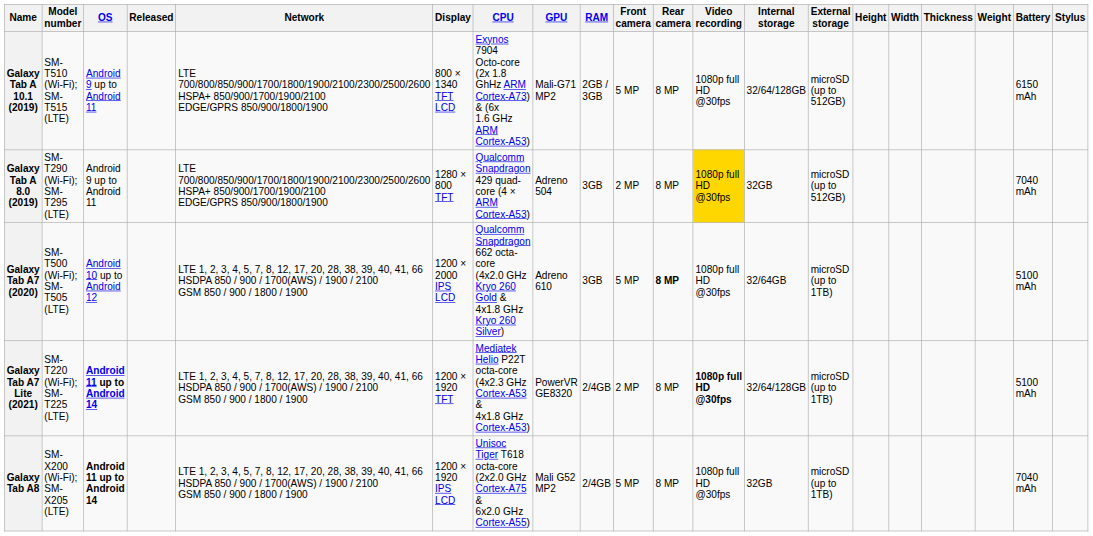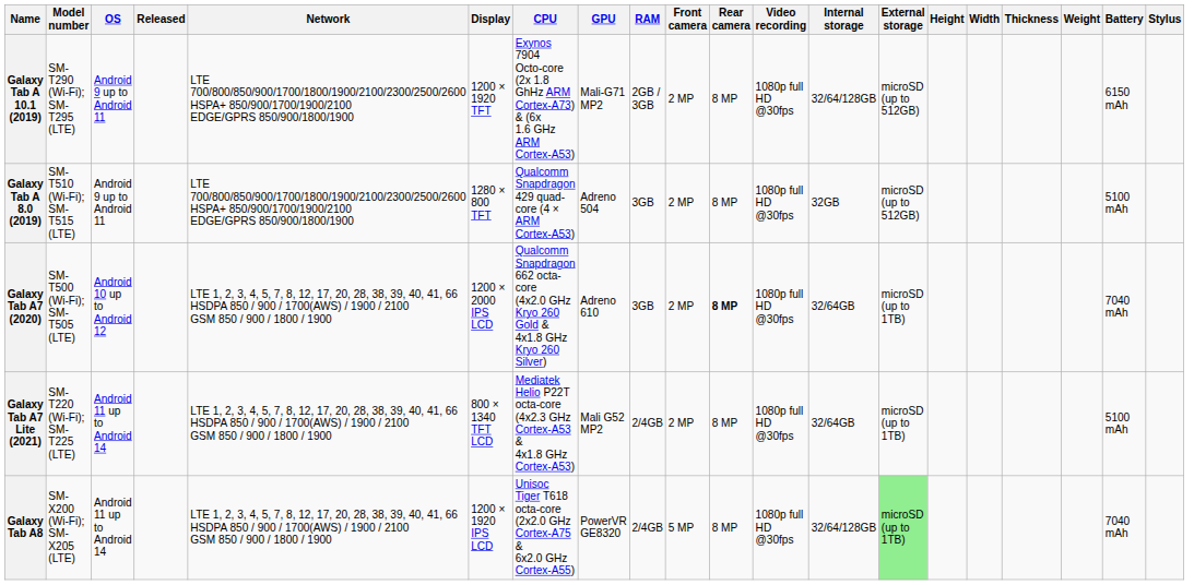Galaxy Tab A 10.1 (2019) | Model number: SM-T510 (Wi-Fi); SM-T515 (LTE) -> SM-T290 (Wi-Fi); SM-T295 (LTE)
Galaxy Tab A 10.1 (2019) | Display: 800 × 1340 TFT LCD -> 1200 × 1920 TFT
Galaxy Tab A 10.1 (2019) | Front camera: 5 MP -> 2 MP
Galaxy Tab A 8.0 (2019) | Model number: SM-T290 (Wi-Fi); SM-T295 (LTE) -> SM-T510 (Wi-Fi); SM-T515 (LTE)
Galaxy Tab A 8.0 (2019) | Video recording: gold background -> no background
Galaxy Tab A 8.0 (2019) | Battery: 7040 mAh -> 5100 mAh
Galaxy Tab A7 (2020) | Front camera: 5 MP -> 2 MP
Galaxy Tab A7 (2020) | Battery: 5100 mAh -> 7040 mAh
Galaxy Tab A7 Lite (2021) | OS: bold -> normal
Galaxy Tab A7 Lite (2021) | Display: 1200 × 1920 TFT -> 800 × 1340 TFT LCD
Galaxy Tab A7 Lite (2021) | GPU: PowerVR GE8320 -> Mali G52 MP2
Galaxy Tab A7 Lite (2021) | Video recording: bold -> normal
Galaxy Tab A7 Lite (2021) | Internal storage: 32/64/128GB -> 32/64GB
Galaxy Tab A8 | OS: bold -> normal
Galaxy Tab A8 | GPU: Mali G52 MP2 -> PowerVR GE8320
Galaxy Tab A8 | Internal storage: 32GB -> 32/64/128GB
Galaxy Tab A8 | External storage: no background -> lightgreen background
